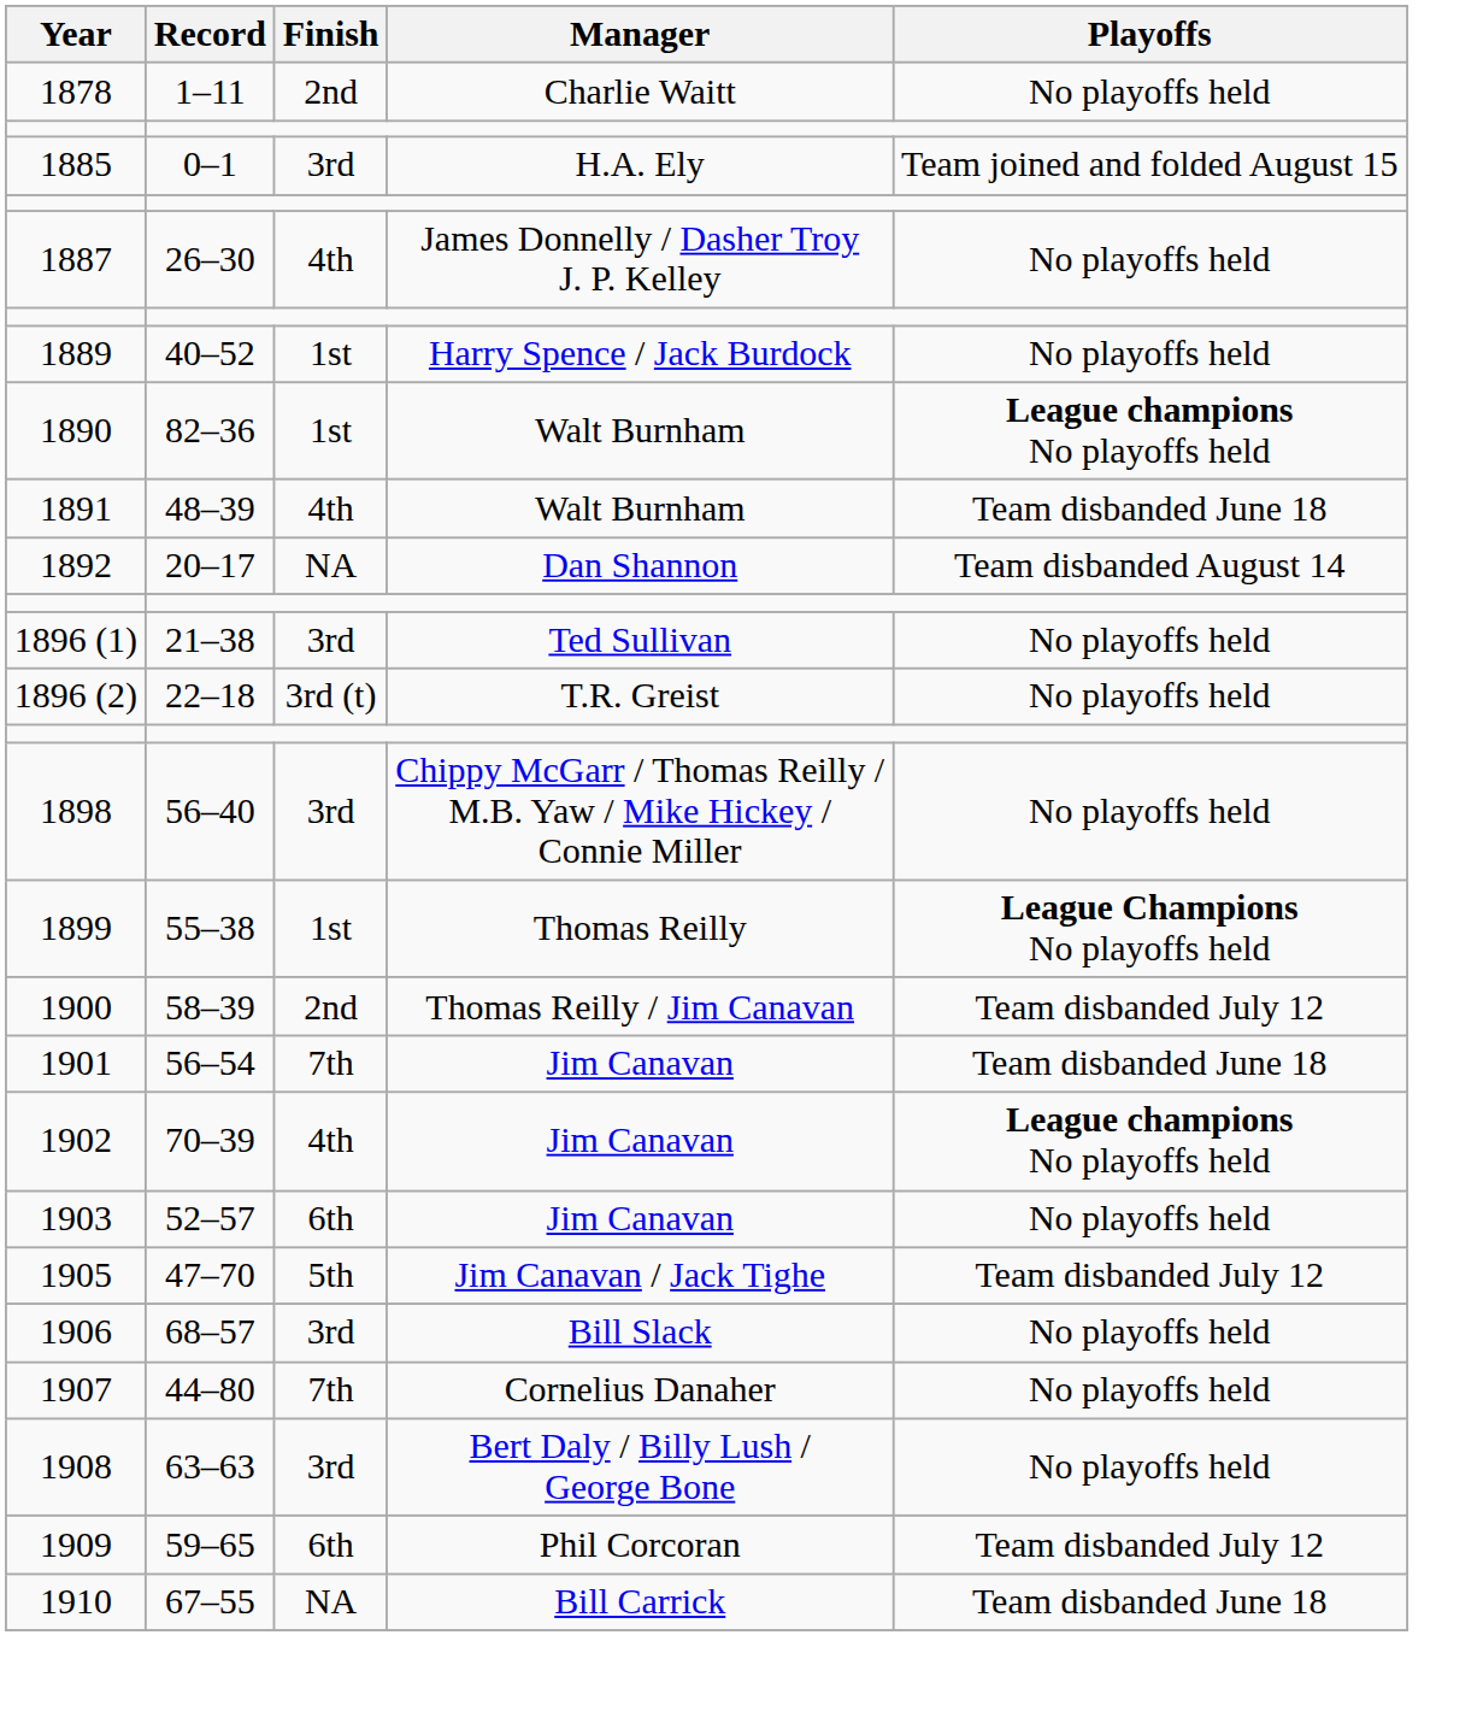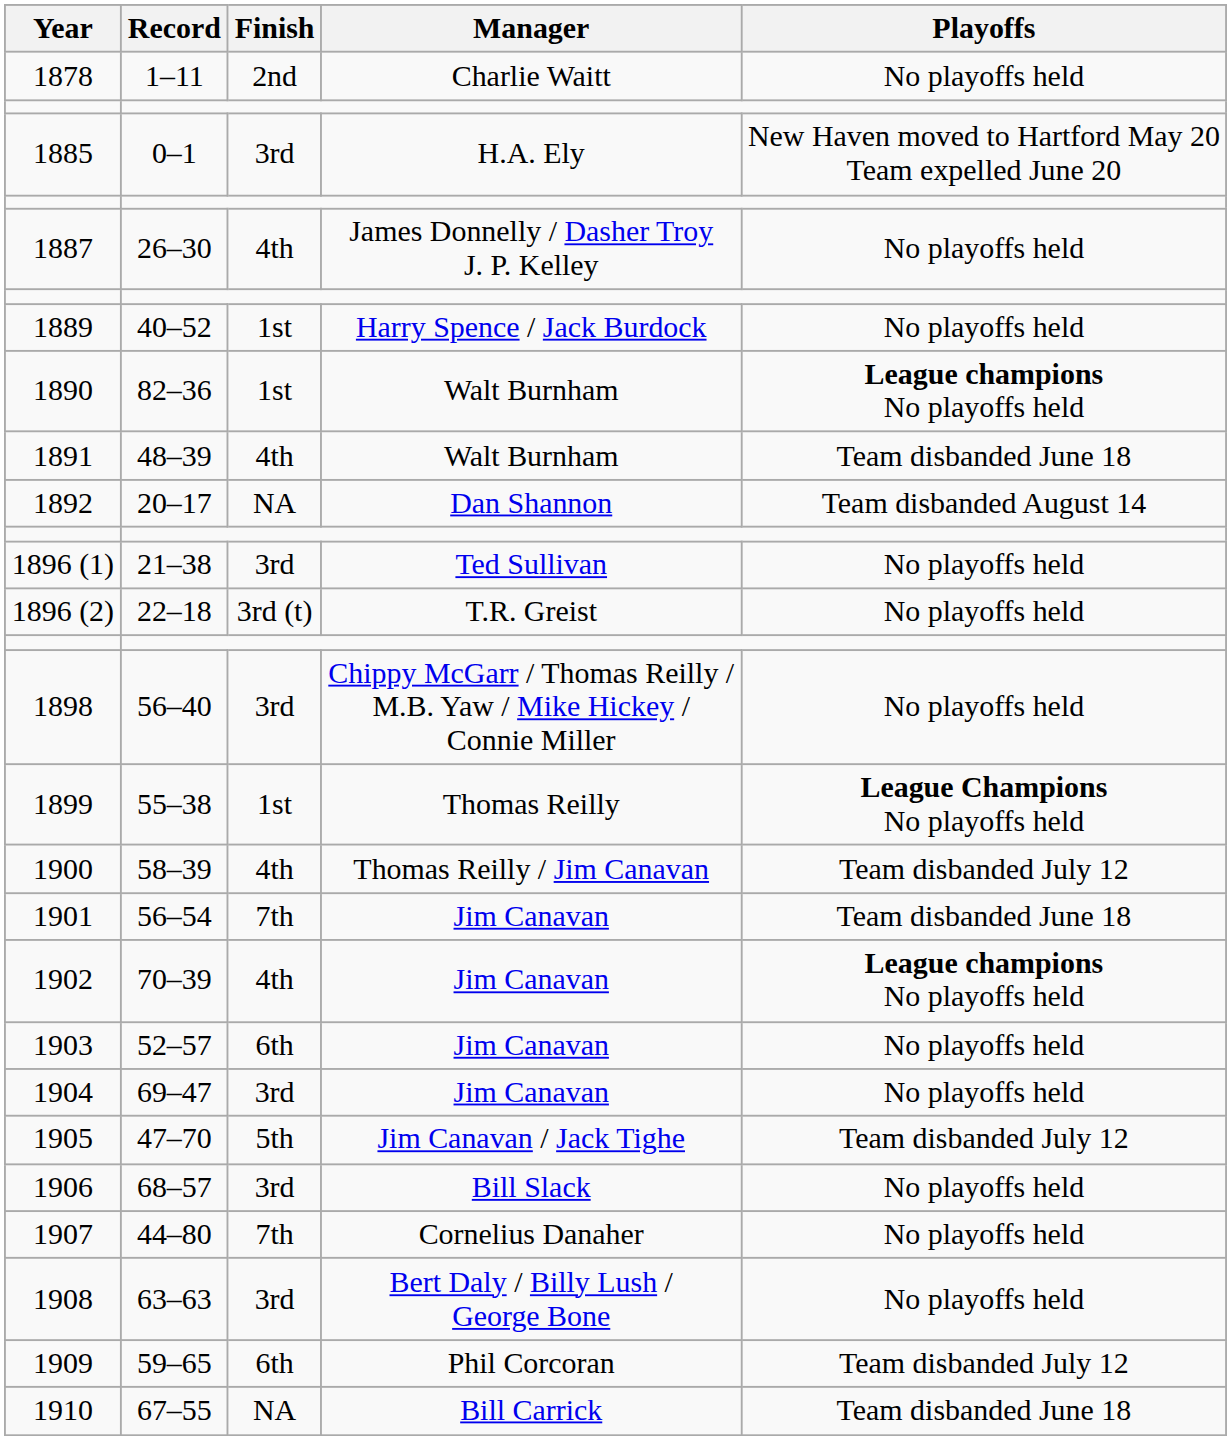1885 | Playoffs: Team joined and folded August 15 -> New Haven moved to Hartford May 20 Team expelled June 20
1900 | Finish: 2nd -> 4th
+ row: 1904 | 69–47 | 3rd | Jim Canavan | No playoffs held
